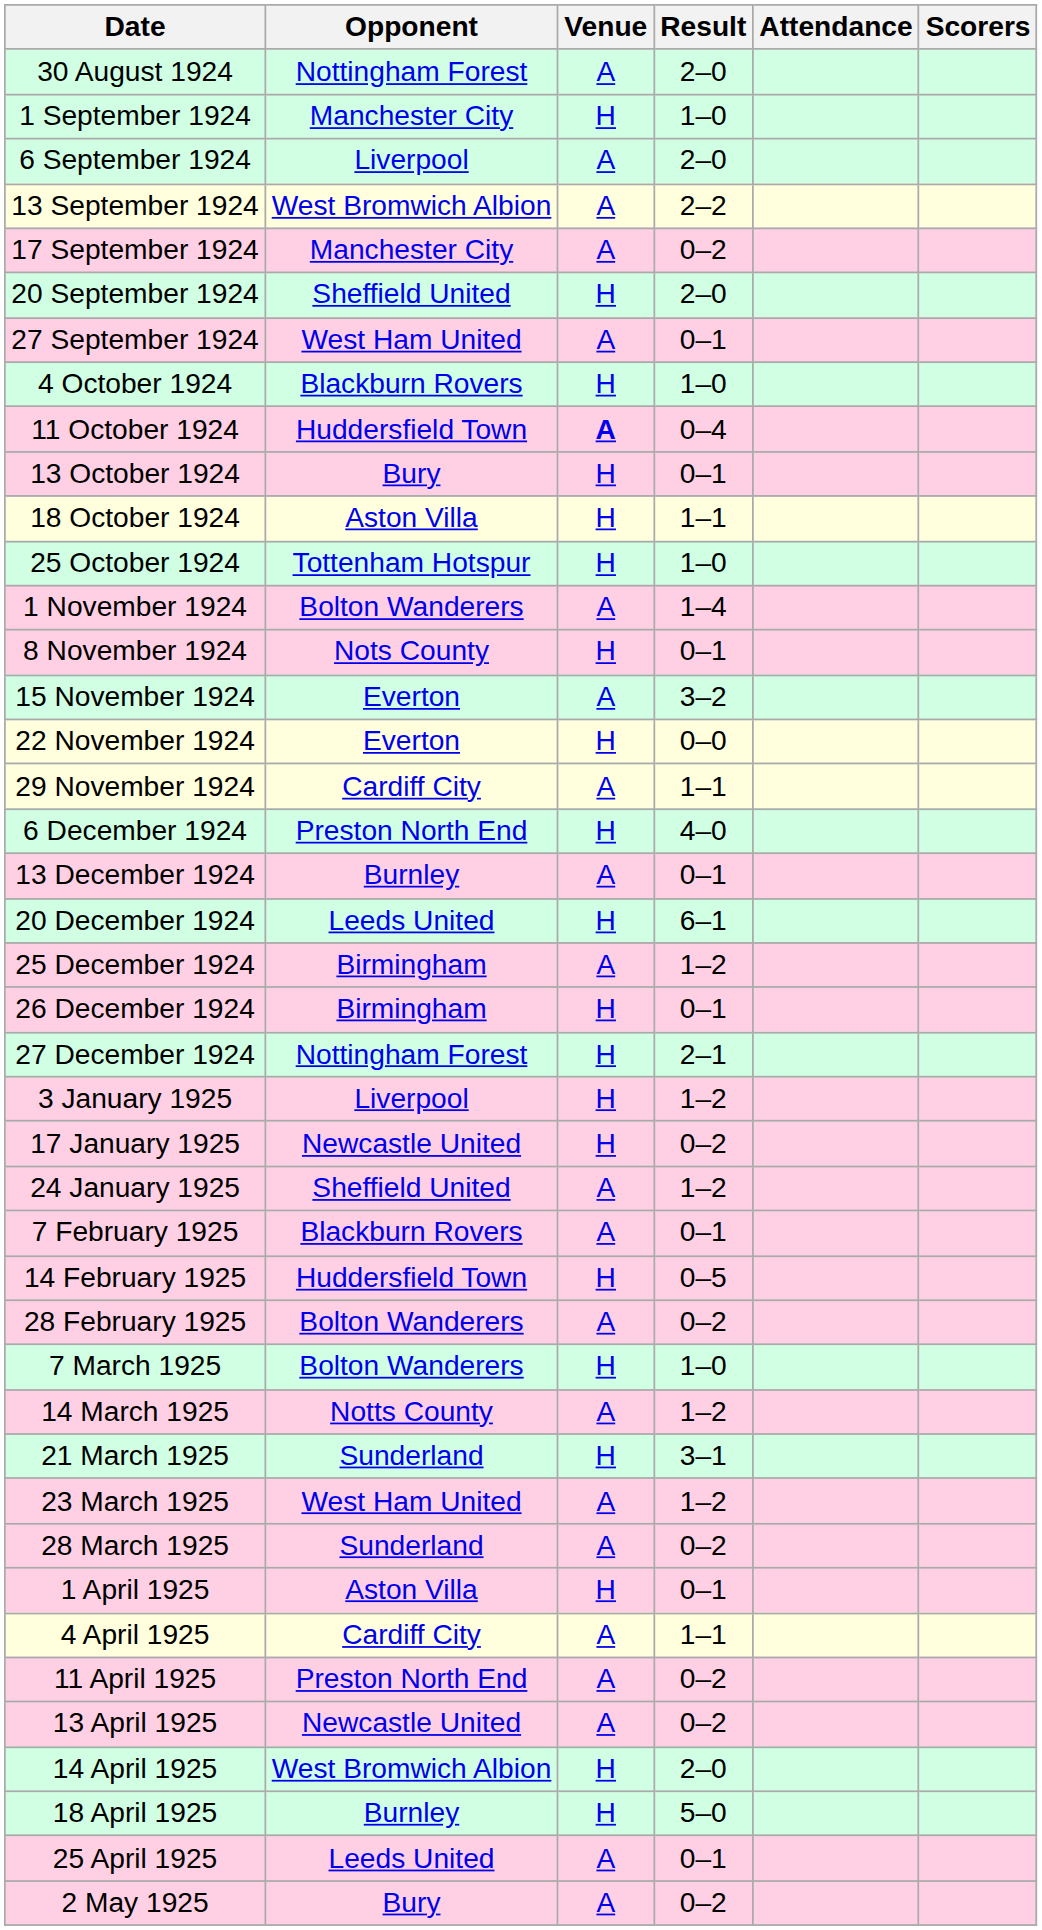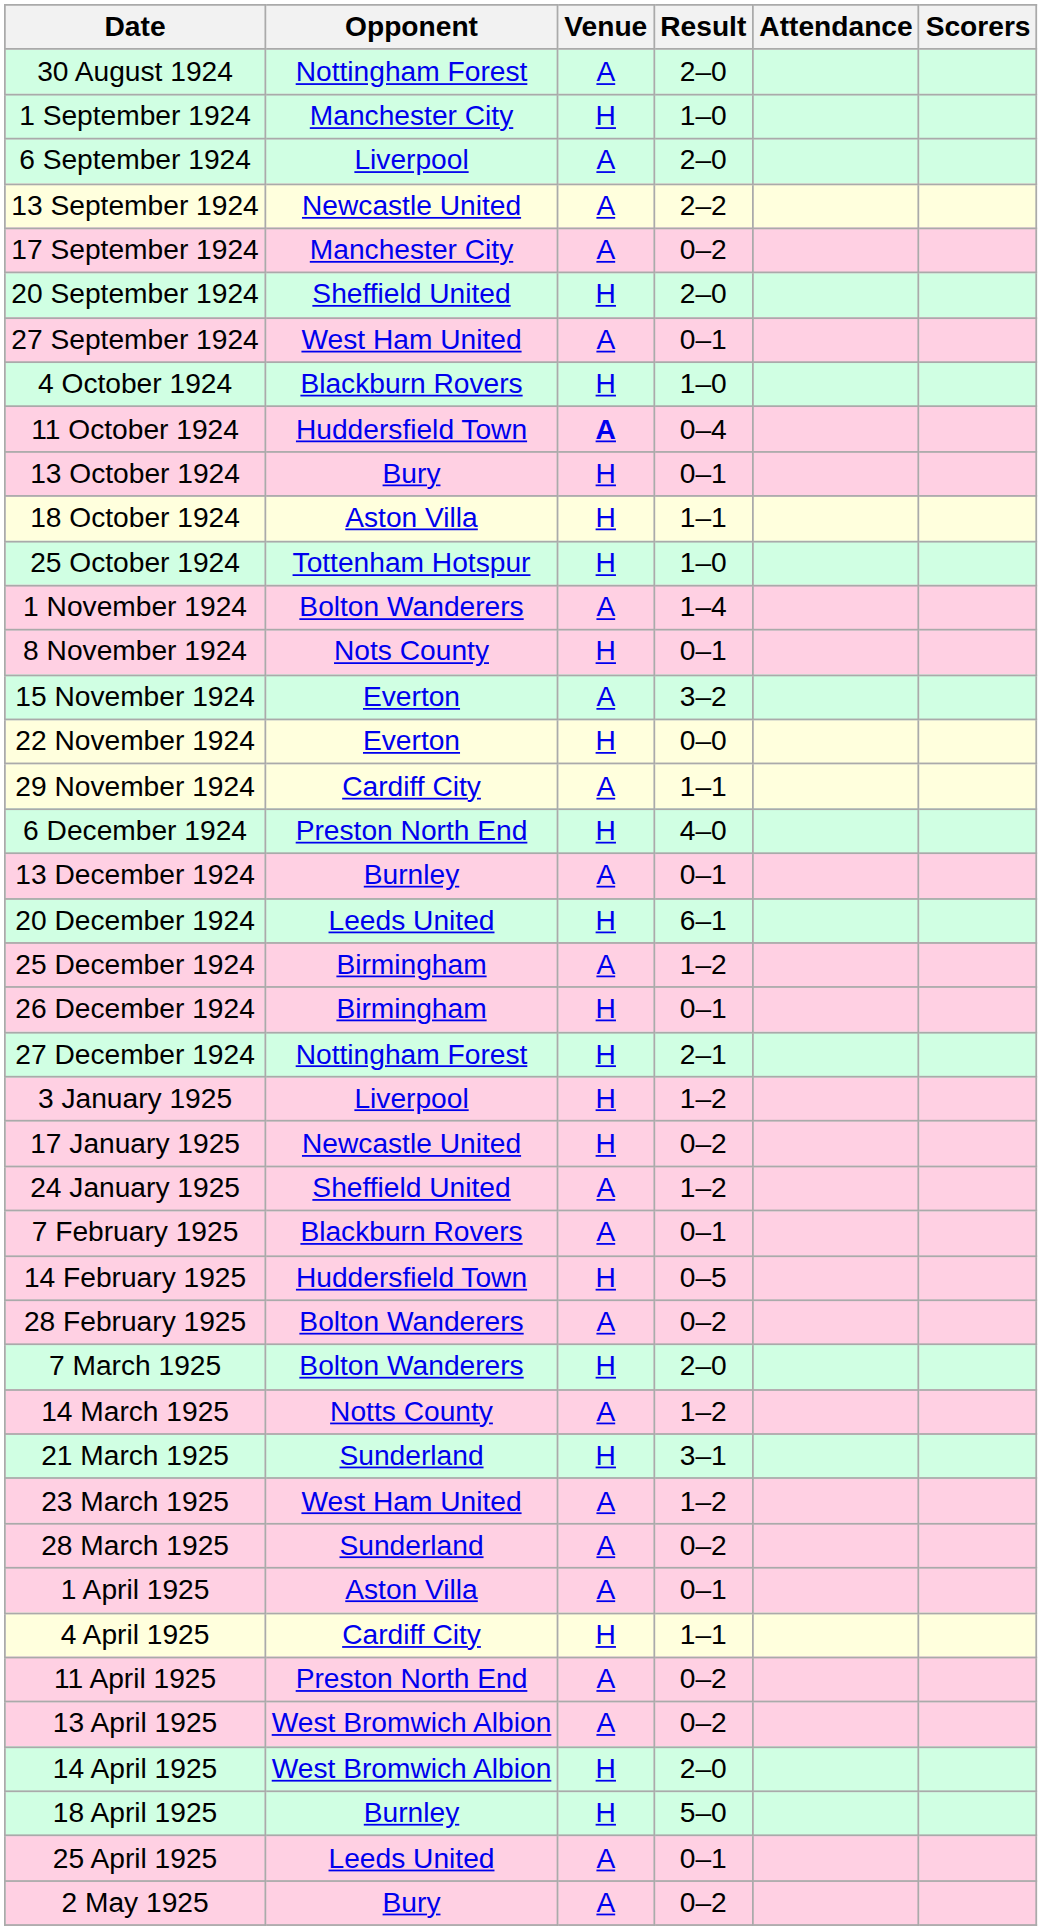13 September 1924 | Opponent: West Bromwich Albion -> Newcastle United
7 March 1925 | Result: 1–0 -> 2–0
1 April 1925 | Venue: H -> A
4 April 1925 | Venue: A -> H
13 April 1925 | Opponent: Newcastle United -> West Bromwich Albion
